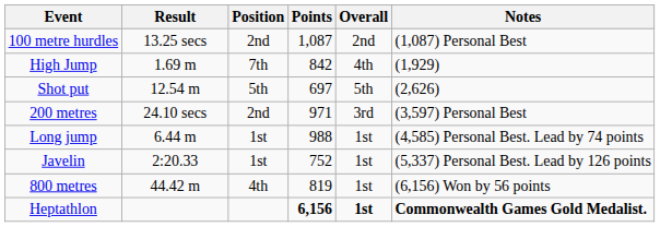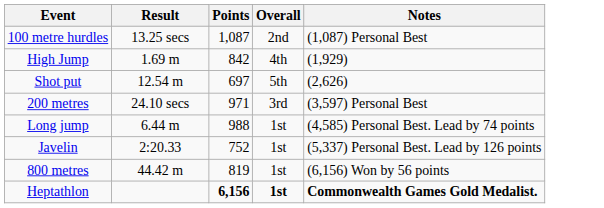- column: Position | 2nd | 7th | 5th | 2nd | 1st | 1st | 4th
